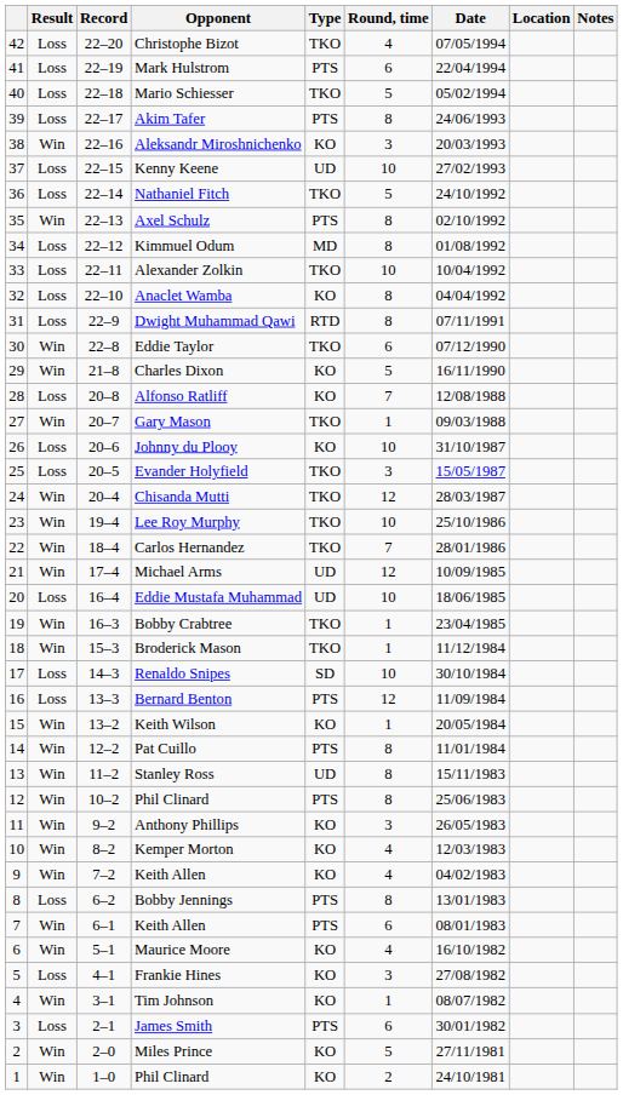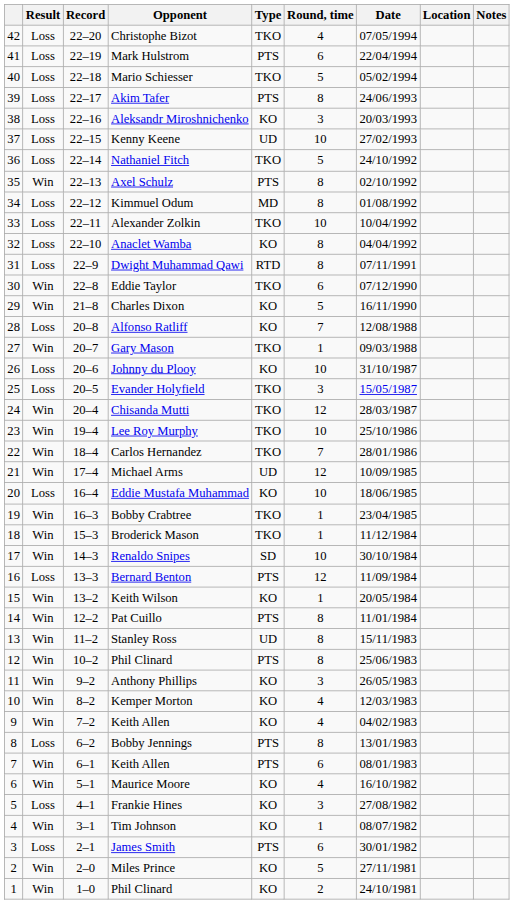Aleksandr Miroshnichenko | Result: Win -> Loss
Eddie Mustafa Muhammad | Type: UD -> KO
Renaldo Snipes | Result: Loss -> Win
